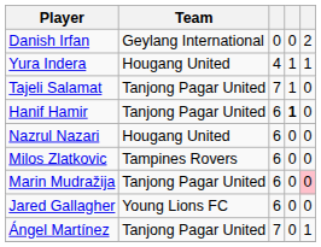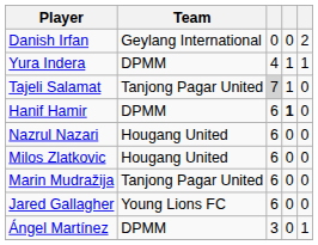Yura Indera | Team: Hougang United -> DPMM
Tajeli Salamat | column 3: no background -> lightgrey background
Hanif Hamir | Team: Tanjong Pagar United -> DPMM
Milos Zlatkovic | Team: Tampines Rovers -> Hougang United
Marin Mudražija | column 5: pink background -> no background
Ángel Martínez | Team: Tanjong Pagar United -> DPMM
Ángel Martínez | column 3: 7 -> 3
